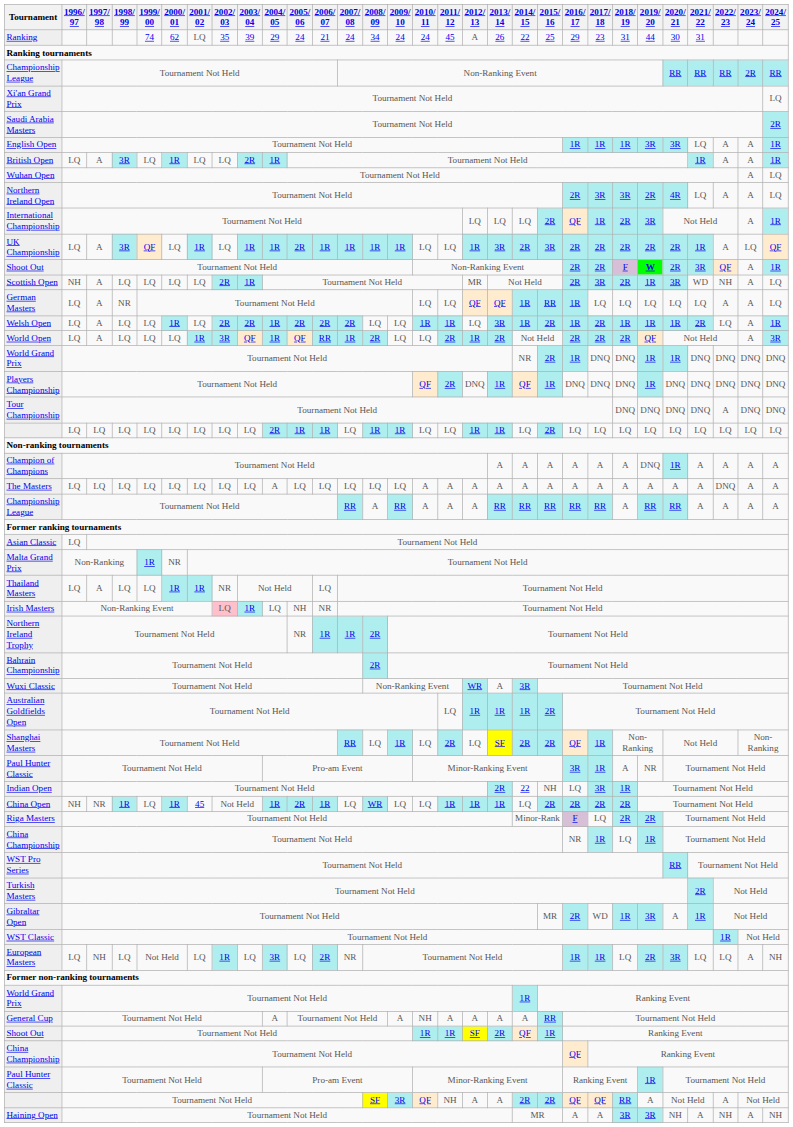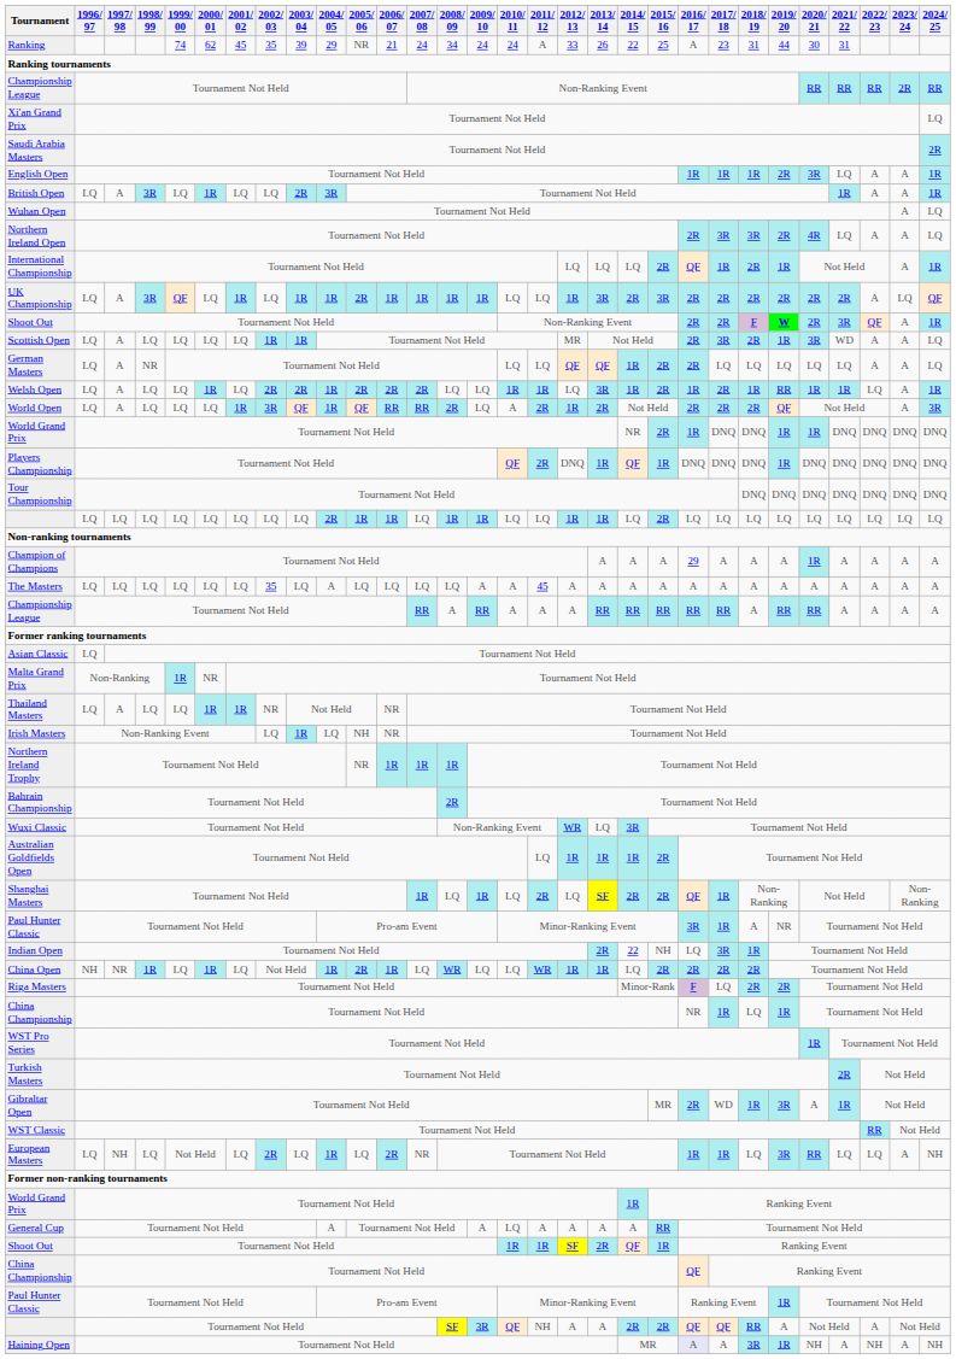Ranking | 2001/ 02: LQ -> 45
Ranking | 2005/ 06: 24 -> NR
Ranking | 2011/ 12: 45 -> A
Ranking | 2012/ 13: A -> 33
Ranking | 2016/ 17: 29 -> A
English Open | 2019/ 20: 3R -> 2R
British Open | 2004/ 05: 1R -> 3R
International Championship | 2019/ 20: 3R -> 1R
UK Championship | 2021/ 22: 1R -> 2R
Scottish Open | 1996/ 97: NH -> LQ
Scottish Open | 2002/ 03: 2R -> 1R
Scottish Open | 2022/ 23: NH -> A
German Masters | 2015/ 16: RR -> 2R
German Masters | 2016/ 17: 1R -> 2R
Welsh Open | 2019/ 20: 1R -> RR
Welsh Open | 2021/ 22: 2R -> 1R
World Open | 2007/ 08: 1R -> RR
World Open | 2010/ 11: LQ -> A
Tour Championship | 2022/ 23: A -> DNQ
Champion of Champions | 2016/ 17: A -> 29
Champion of Champions | 2019/ 20: DNQ -> A
The Masters | 2002/ 03: LQ -> 35
The Masters | 2009/ 10: LQ -> A
The Masters | 2011/ 12: A -> 45
The Masters | 2022/ 23: DNQ -> A
Thailand Masters | 2006/ 07: LQ -> NR
Irish Masters | 2002/ 03: pink background -> no background
Northern Ireland Trophy | 2008/ 09: 2R -> 1R
Wuxi Classic | 2013/ 14: A -> LQ
Shanghai Masters | 2007/ 08: RR -> 1R
China Open | 2001/ 02: 45 -> LQ
China Open | 2011/ 12: 1R -> WR
WST Pro Series | 2020/ 21: RR -> 1R
WST Classic | 2022/ 23: 1R -> RR
European Masters | 2002/ 03: 1R -> 2R
European Masters | 2004/ 05: 3R -> 1R
European Masters | 2019/ 20: 2R -> 3R
European Masters | 2020/ 21: 3R -> RR
General Cup | 2010/ 11: NH -> LQ
Haining Open | 2016/ 17: no background -> lavender background
Haining Open | 2019/ 20: 3R -> 1R
